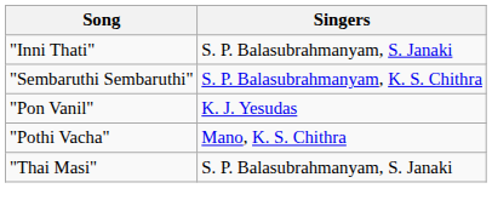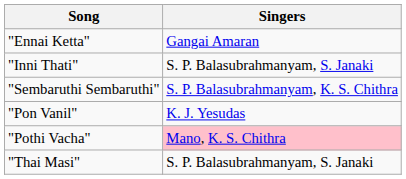+ row: "Ennai Ketta" | Gangai Amaran
"Pothi Vacha" | Singers: no background -> pink background
